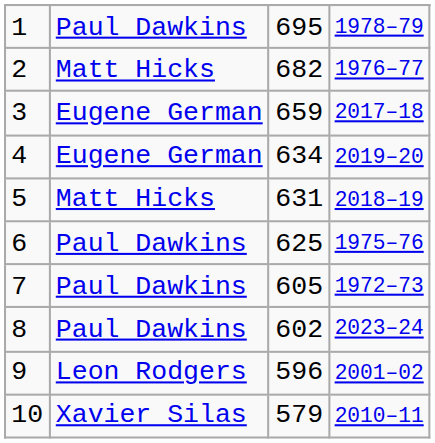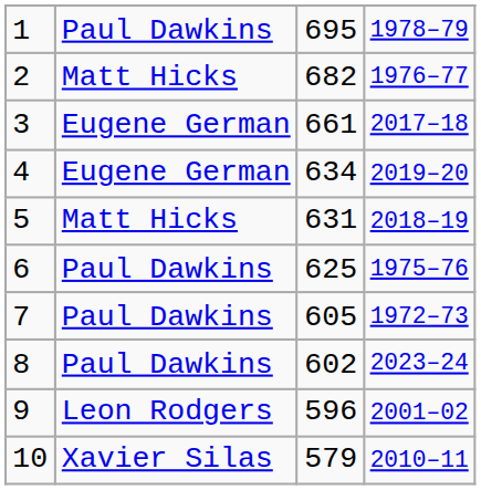3 | column 3: 659 -> 661
